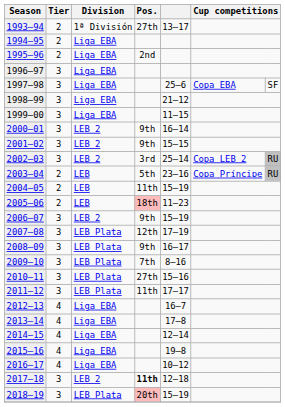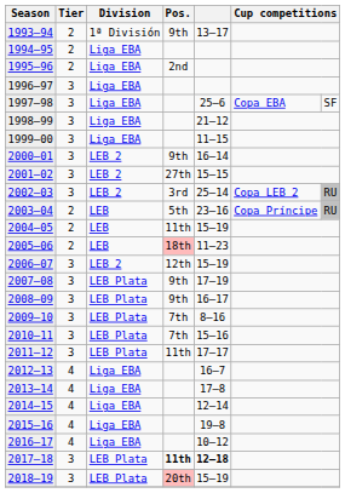1993–94 | Pos.: 27th -> 9th
2001–02 | Pos.: 9th -> 27th
2006–07 | Pos.: 9th -> 12th
2007–08 | Pos.: 12th -> 9th
2010–11 | Pos.: 27th -> 7th
2017–18 | Division: LEB 2 -> LEB Plata
2017–18 | column 5: normal -> bold
